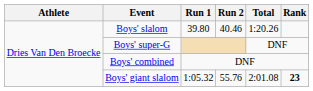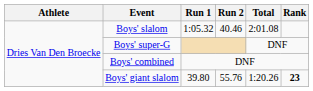Boys' slalom | Run 1: 39.80 -> 1:05.32
Boys' slalom | Total: 1:20.26 -> 2:01.08
Boys' giant slalom | Run 1: 1:05.32 -> 39.80
Boys' giant slalom | Total: 2:01.08 -> 1:20.26
